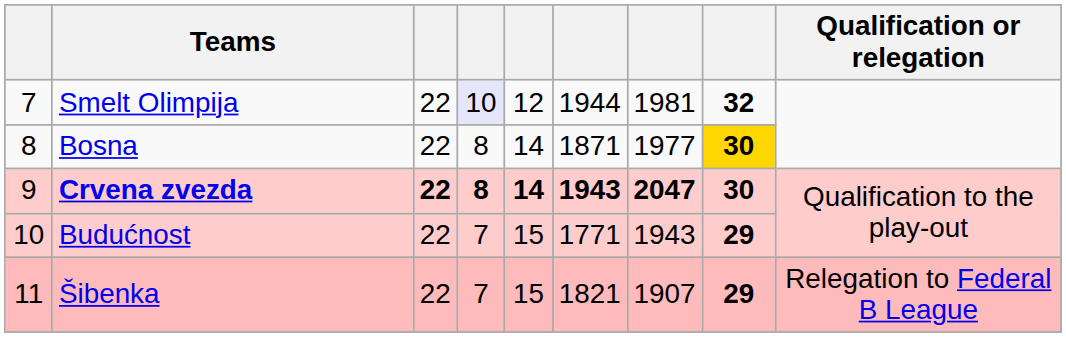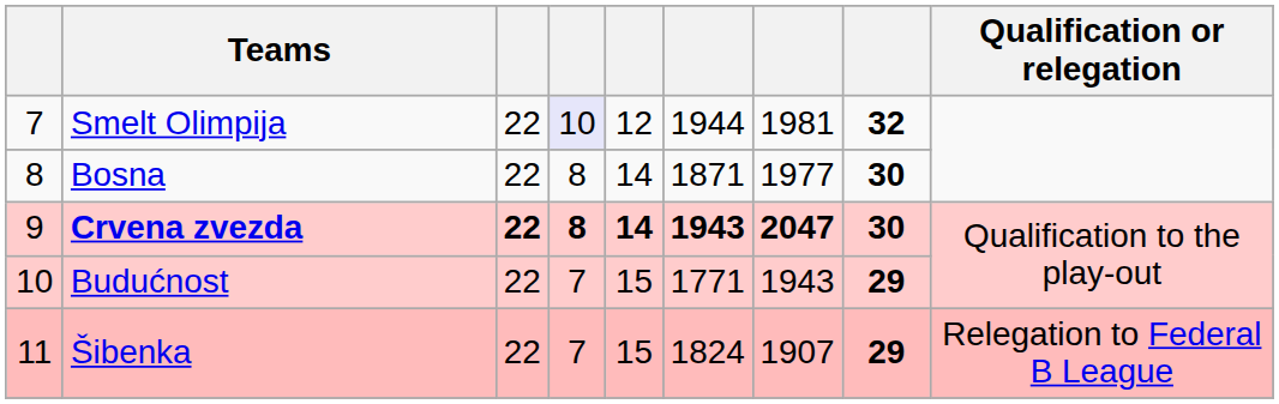Bosna | column 8: gold background -> no background
Šibenka | column 6: 1821 -> 1824
